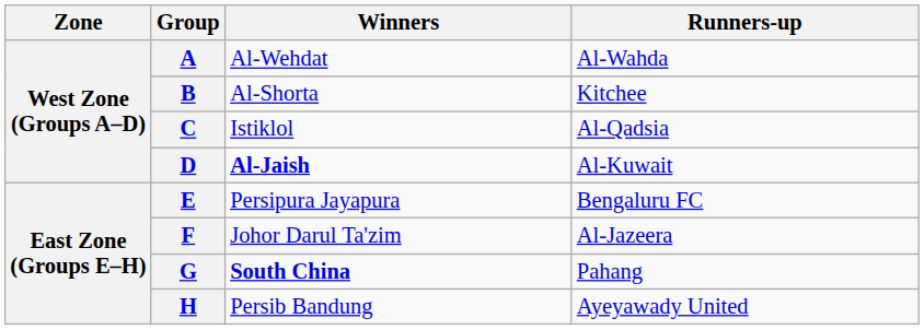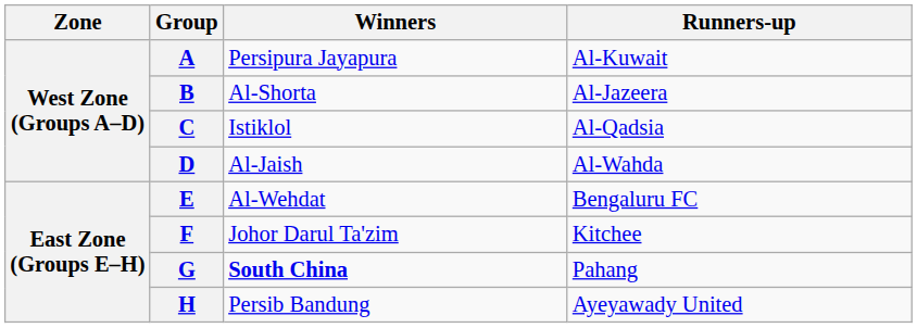A | Winners: Al-Wehdat -> Persipura Jayapura
A | Runners-up: Al-Wahda -> Al-Kuwait
B | Runners-up: Kitchee -> Al-Jazeera
D | Winners: bold -> normal
D | Runners-up: Al-Kuwait -> Al-Wahda
E | Winners: Persipura Jayapura -> Al-Wehdat
F | Runners-up: Al-Jazeera -> Kitchee
